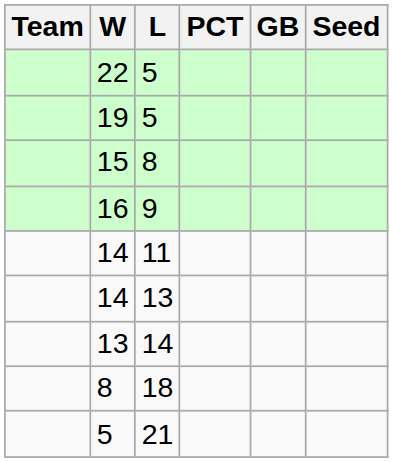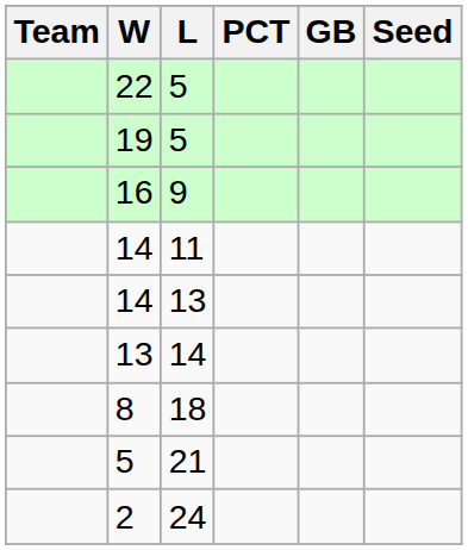- row: 15 | 8
+ row: 2 | 24
